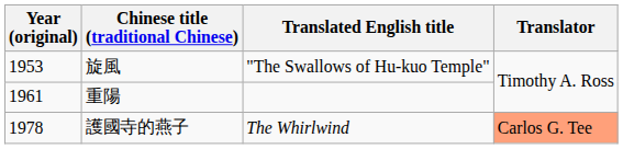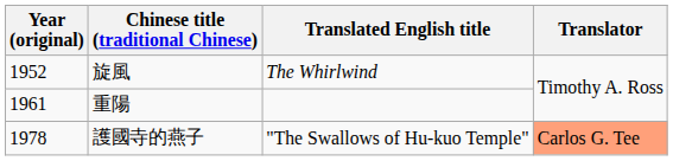旋風 | Year (original): 1953 -> 1952
旋風 | Translated English title: "The Swallows of Hu-kuo Temple" -> The Whirlwind
護國寺的燕子 | Translated English title: The Whirlwind -> "The Swallows of Hu-kuo Temple"
